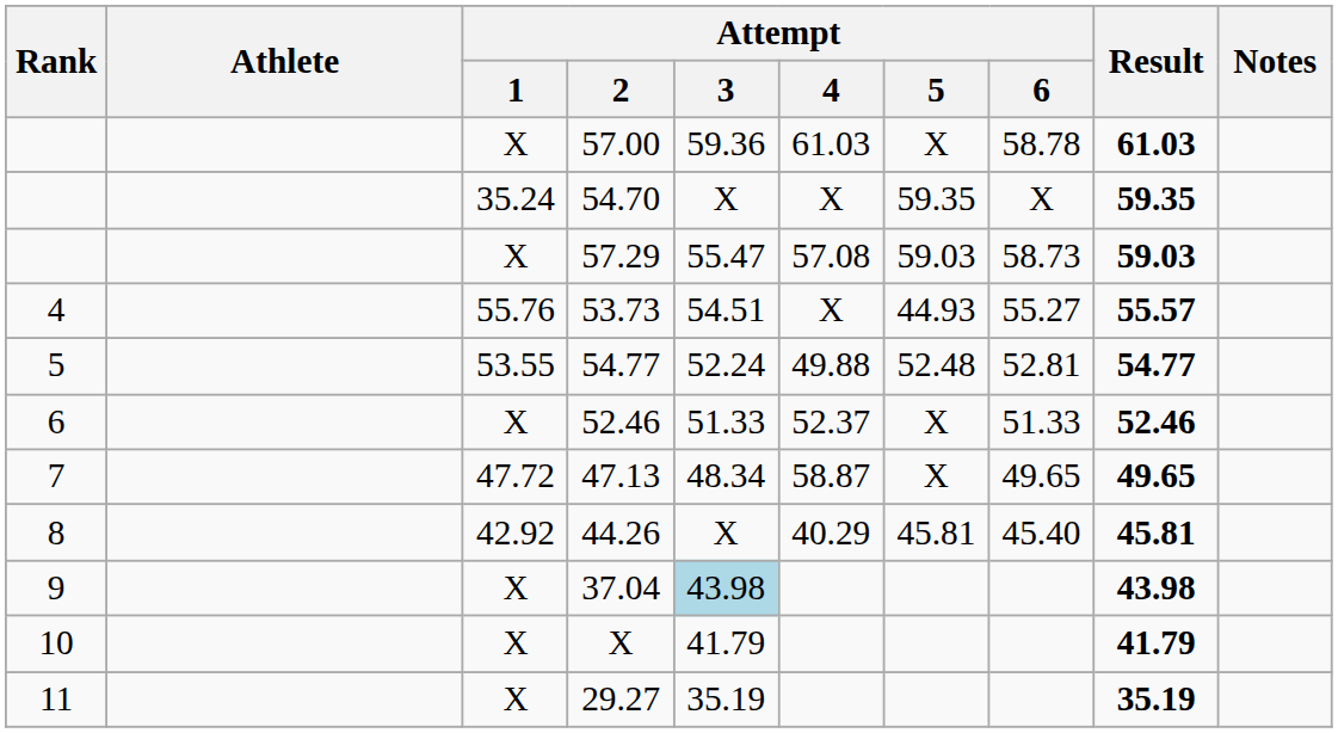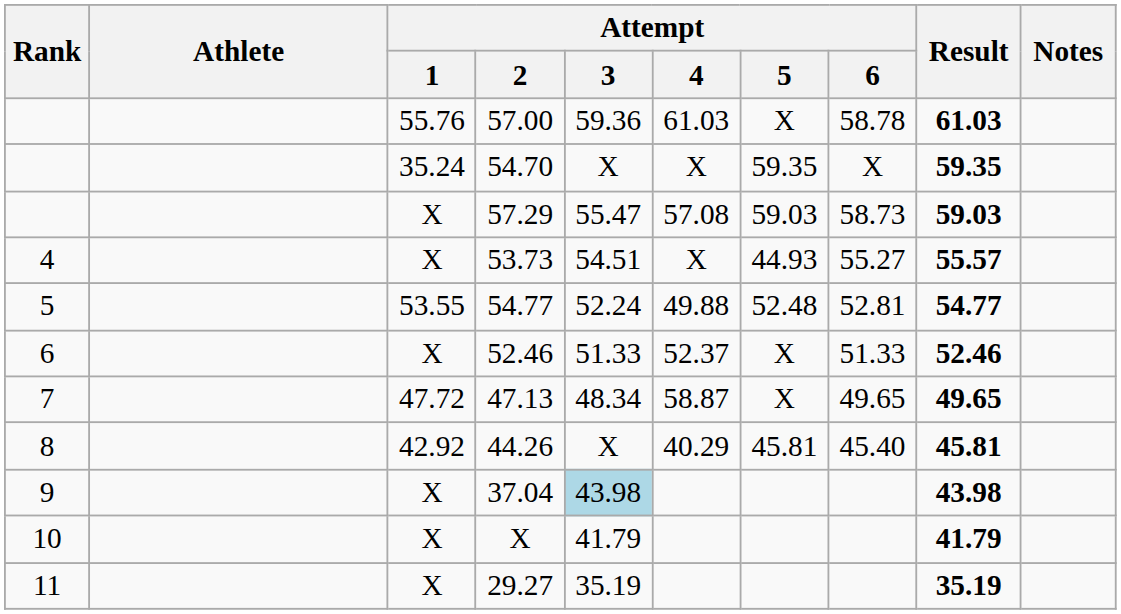57.00 | Attempt / 1: X -> 55.76
53.73 | Attempt / 1: 55.76 -> X
